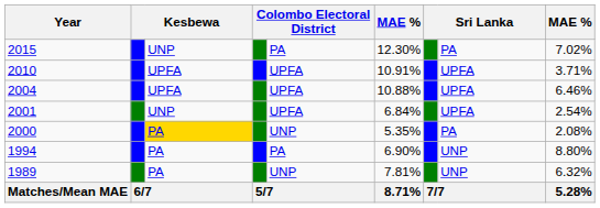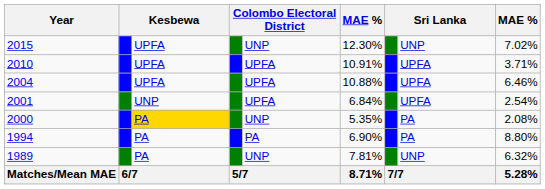2015 | column 3: UNP -> UPFA
2015 | column 5: PA -> UNP
2015 | column 8: PA -> UNP
1994 | column 8: UNP -> PA
